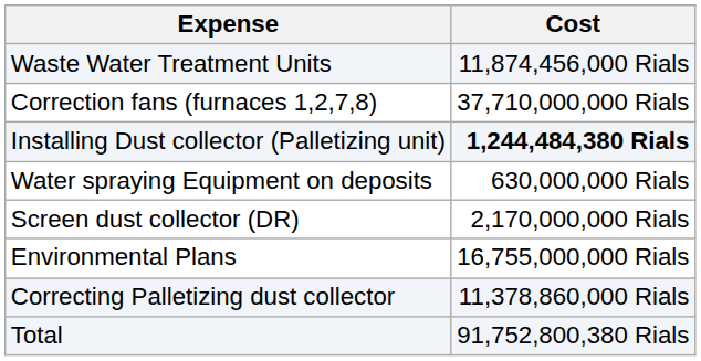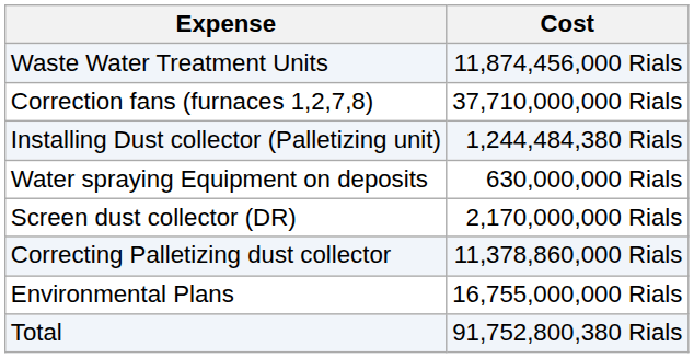Installing Dust collector (Palletizing unit) | Cost: bold -> normal
rows swapped: Correcting Palletizing dust collector <-> Environmental Plans
